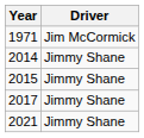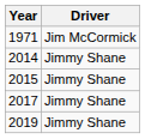+ row: 2019 | Jimmy Shane
- row: 2021 | Jimmy Shane
